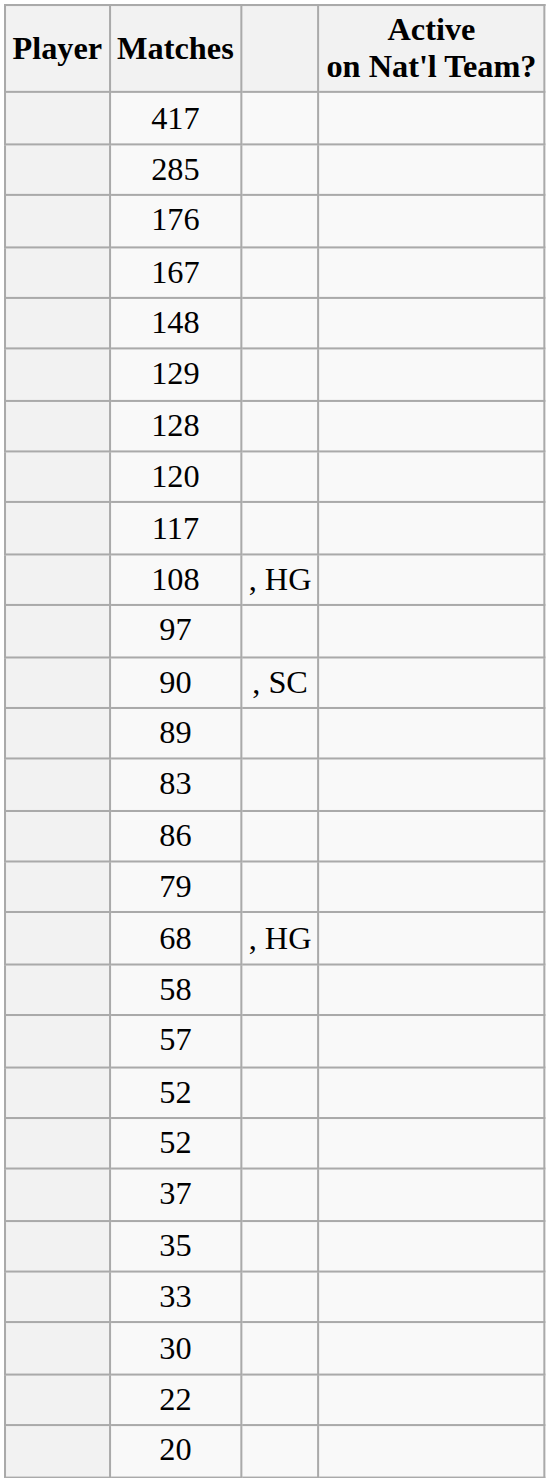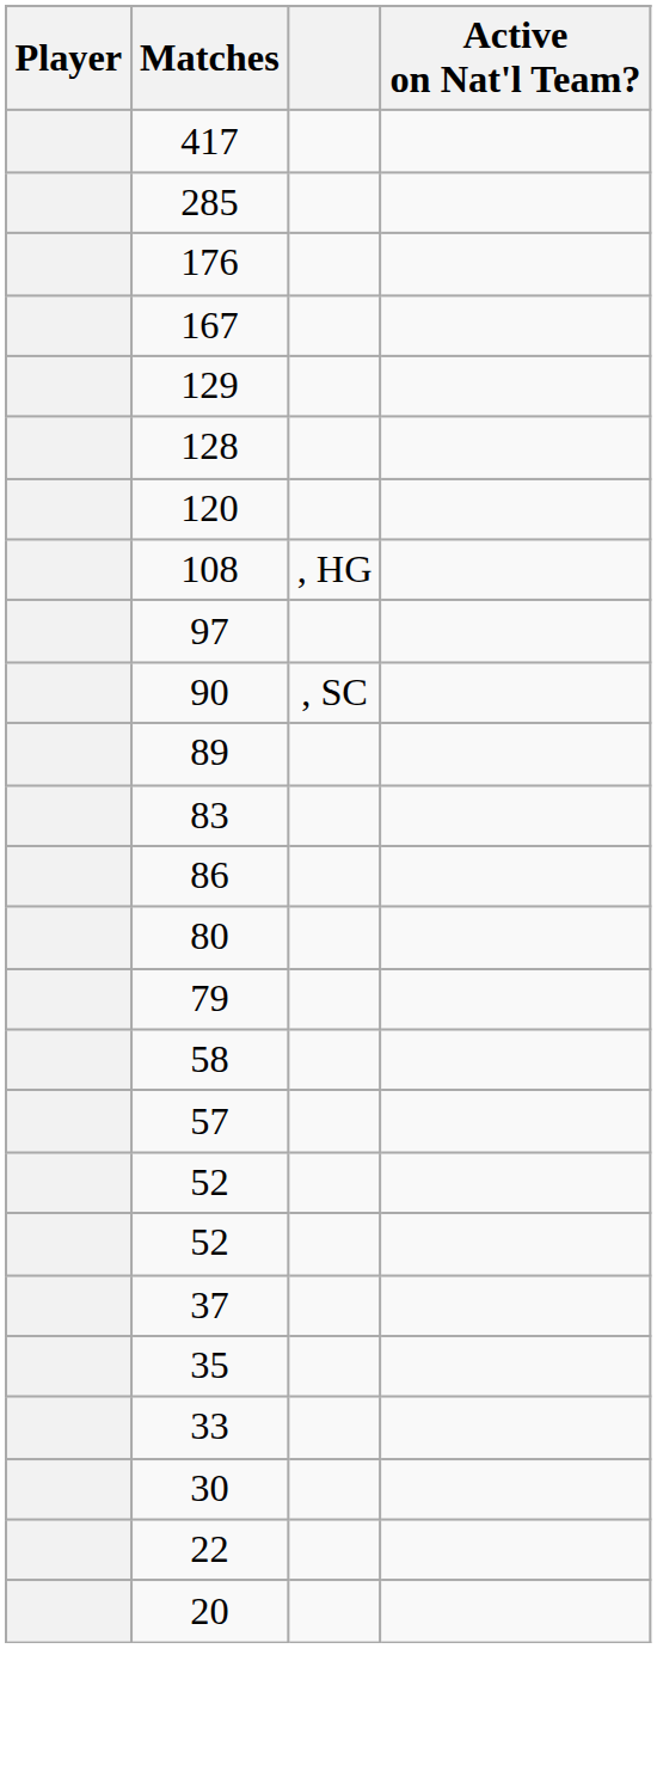- row: 148
- row: 117
+ row: 80
- row: 68 | , HG
